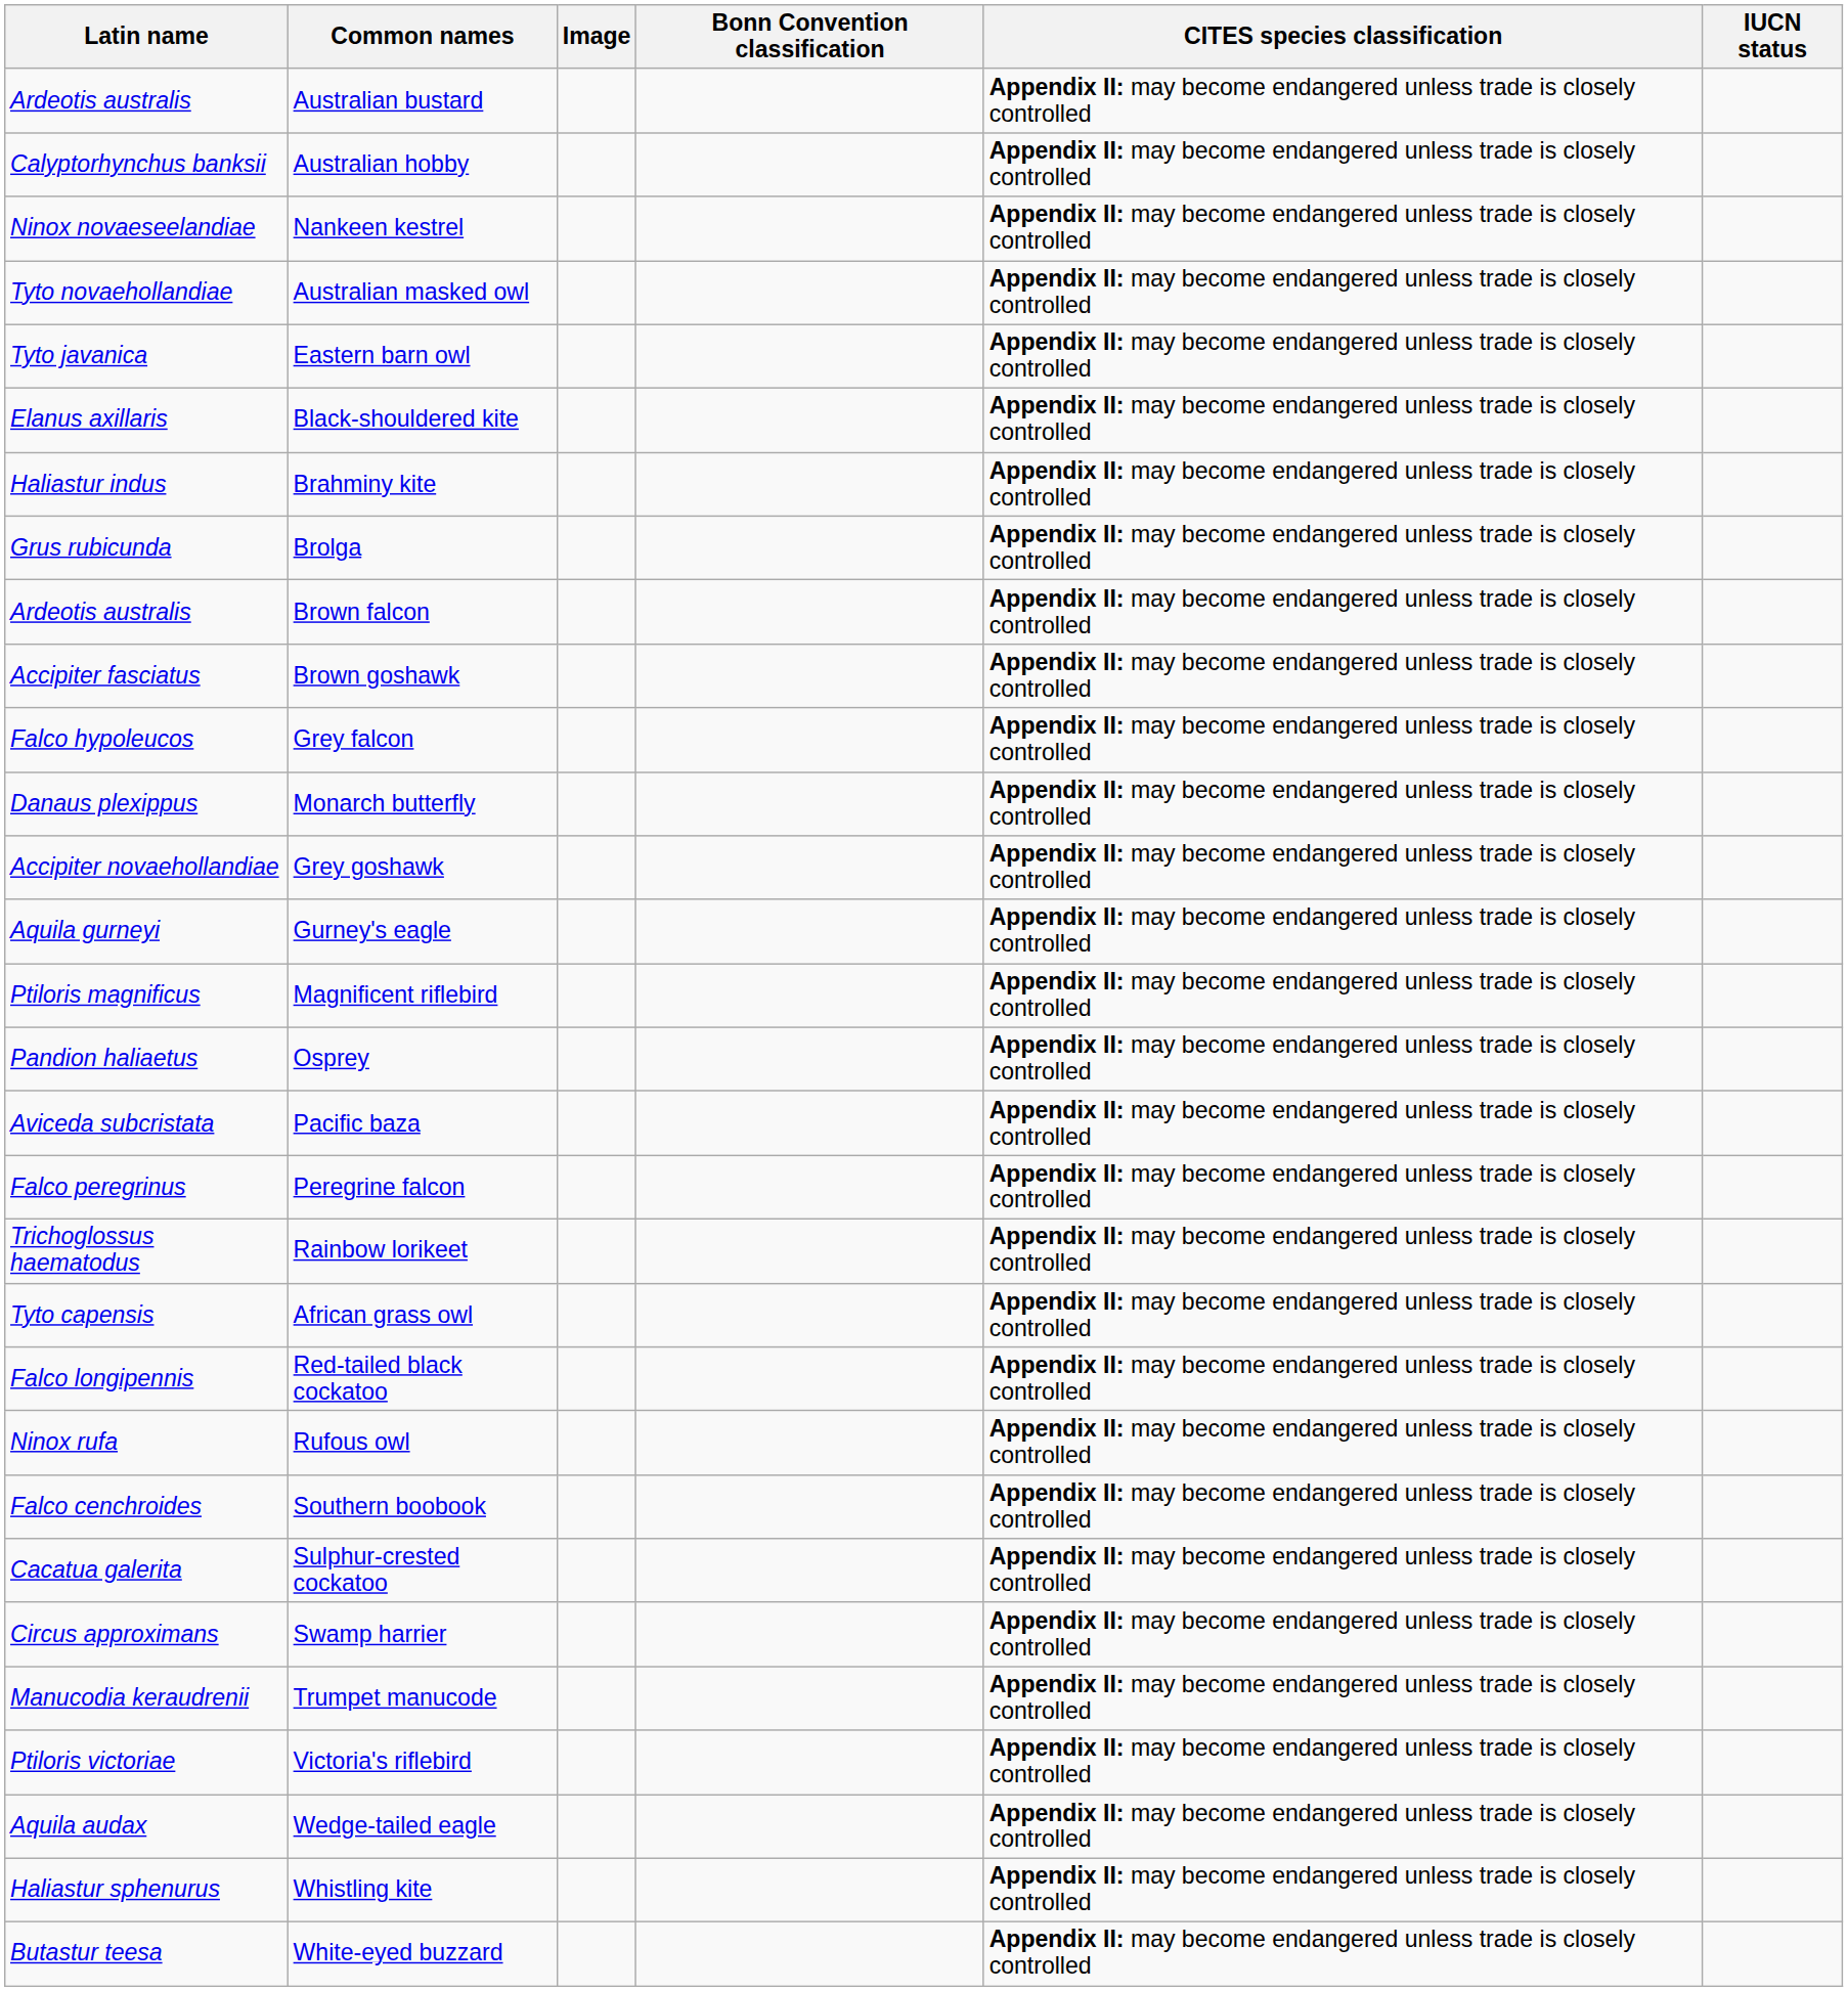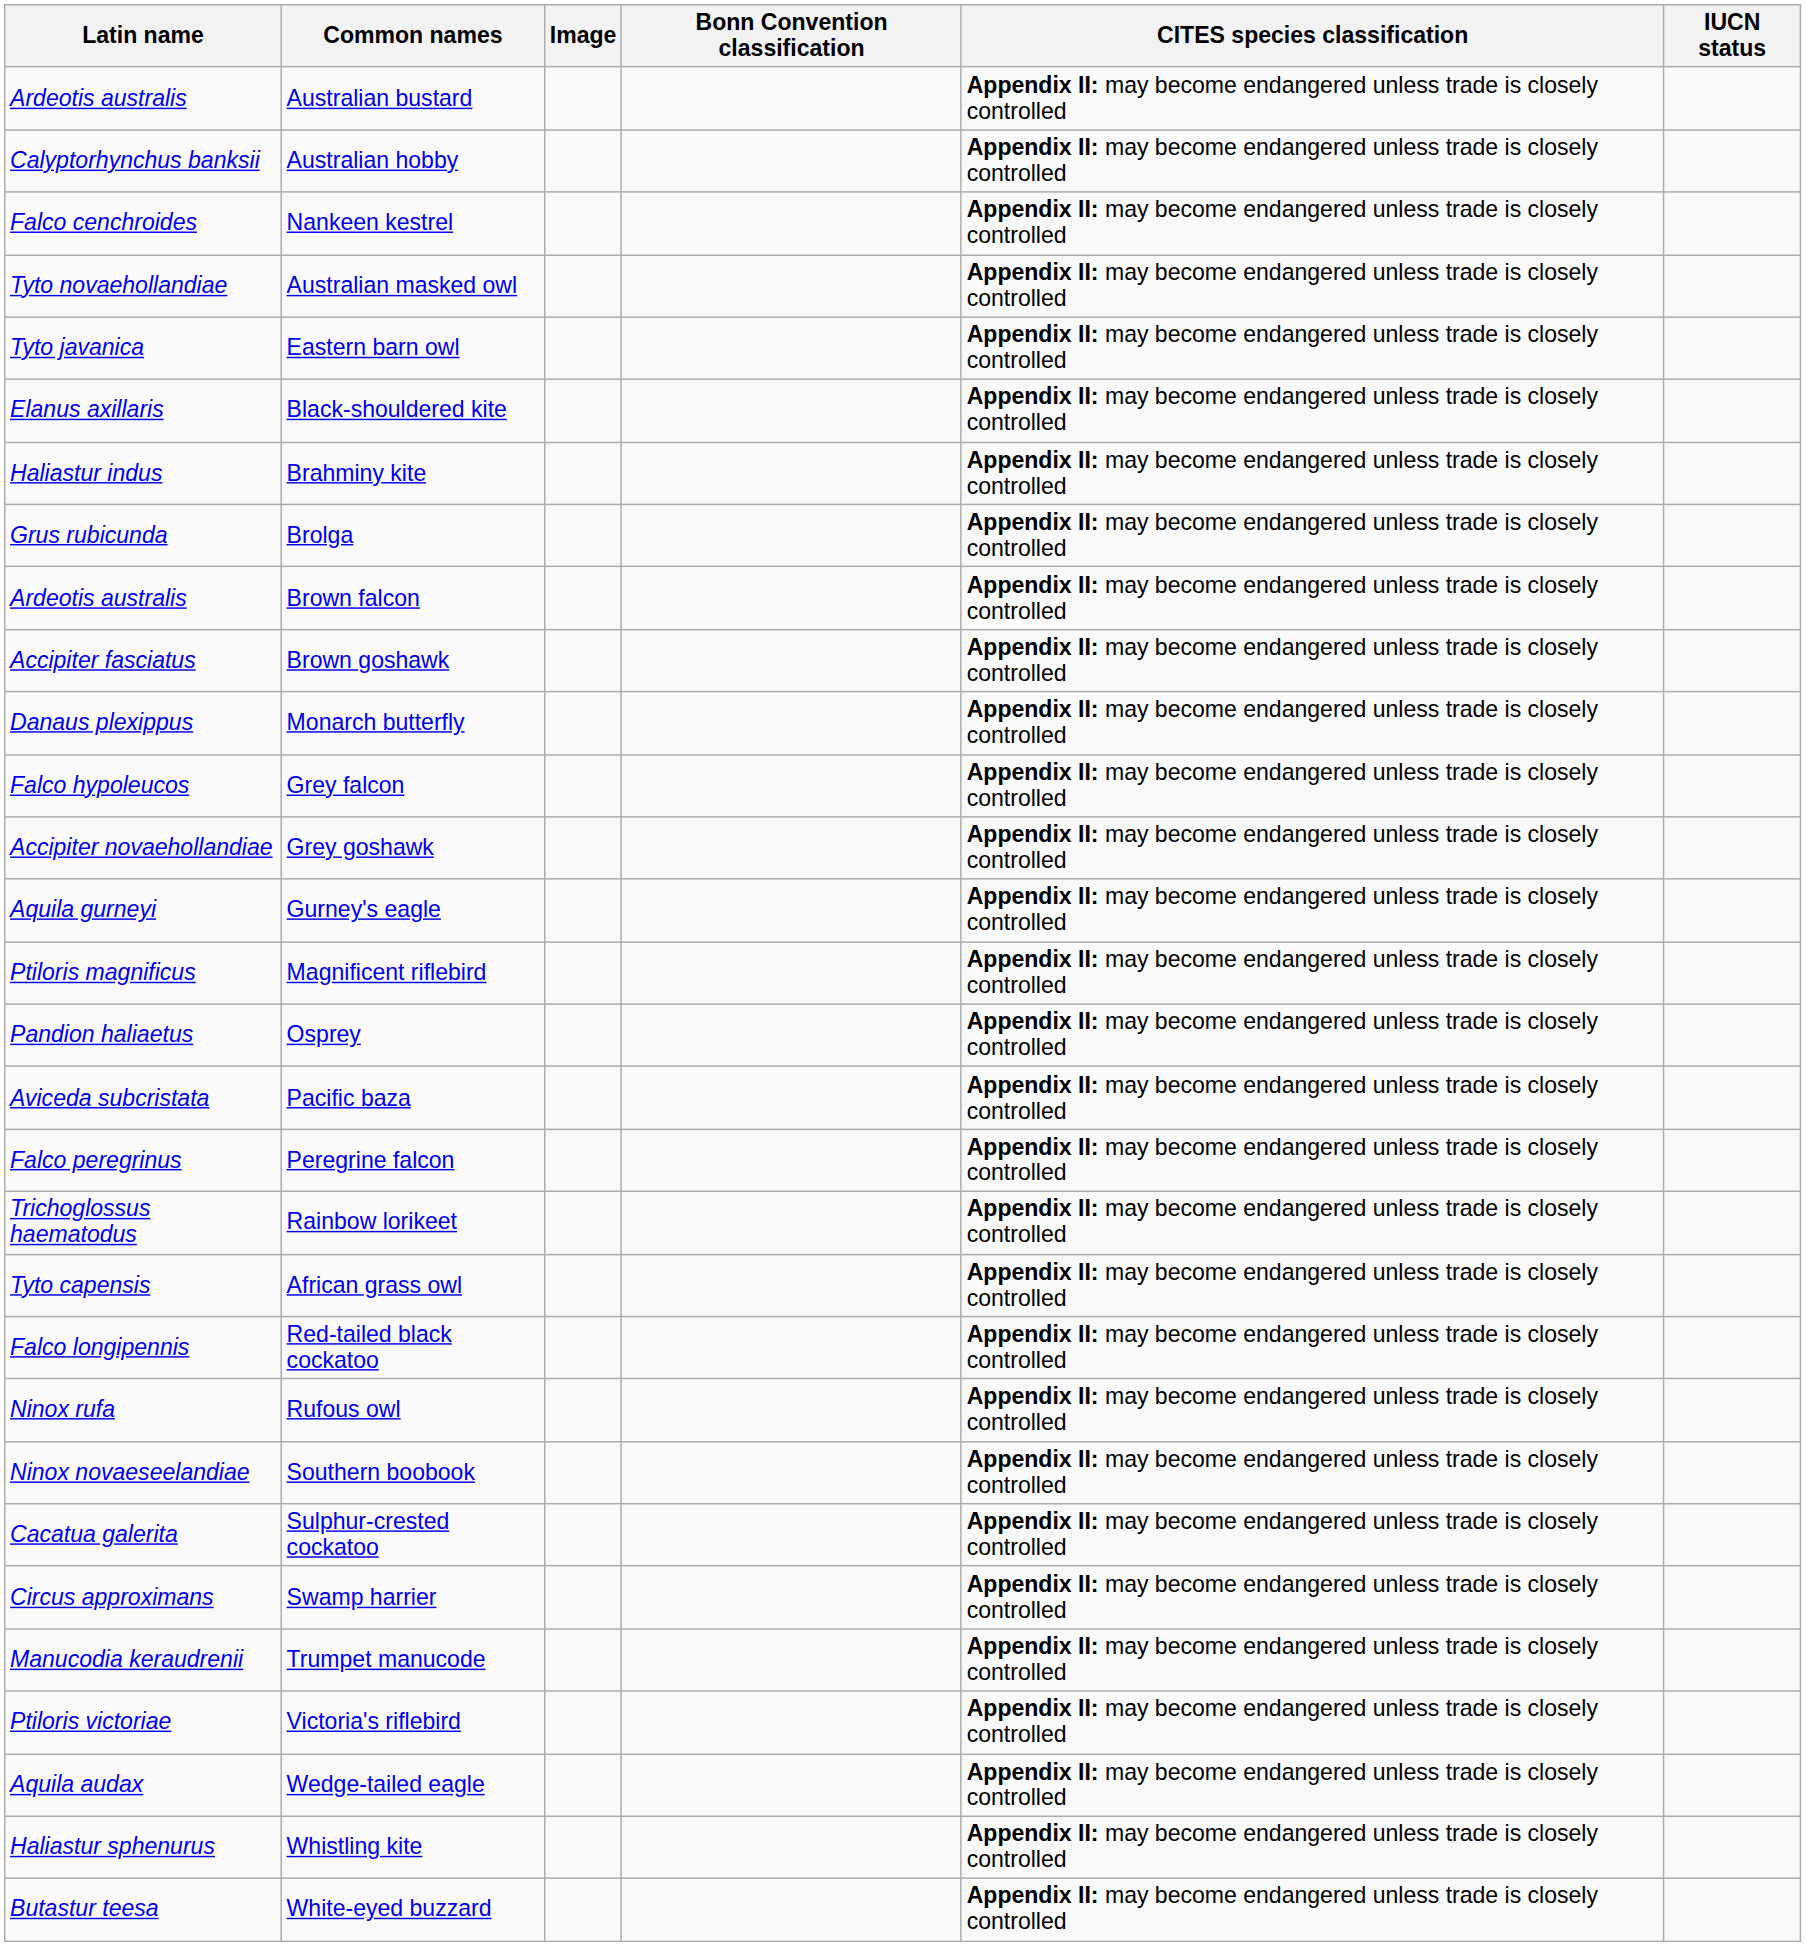Nankeen kestrel | Latin name: Ninox novaeseelandiae -> Falco cenchroides
rows swapped: Monarch butterfly <-> Grey falcon
Southern boobook | Latin name: Falco cenchroides -> Ninox novaeseelandiae
